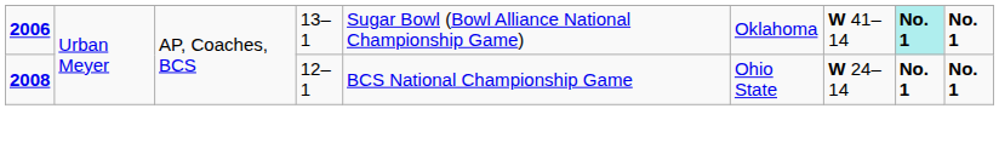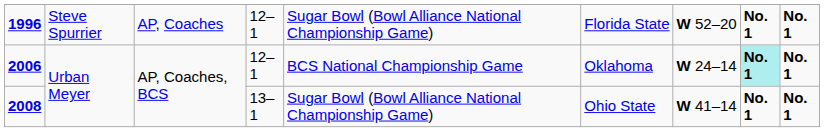+ row: 1996 | Steve Spurrier | AP, Coaches | 12–1 | Sugar Bowl (Bowl Alliance National Championship Game) | Florida State | W 52–20 | No. 1 | No. 1
2006 | column 4: 13–1 -> 12–1
2006 | column 5: Sugar Bowl (Bowl Alliance National Championship Game) -> BCS National Championship Game
2006 | column 7: W 41–14 -> W 24–14
2008 | column 4: 12–1 -> 13–1
2008 | column 5: BCS National Championship Game -> Sugar Bowl (Bowl Alliance National Championship Game)
2008 | column 7: W 24–14 -> W 41–14
